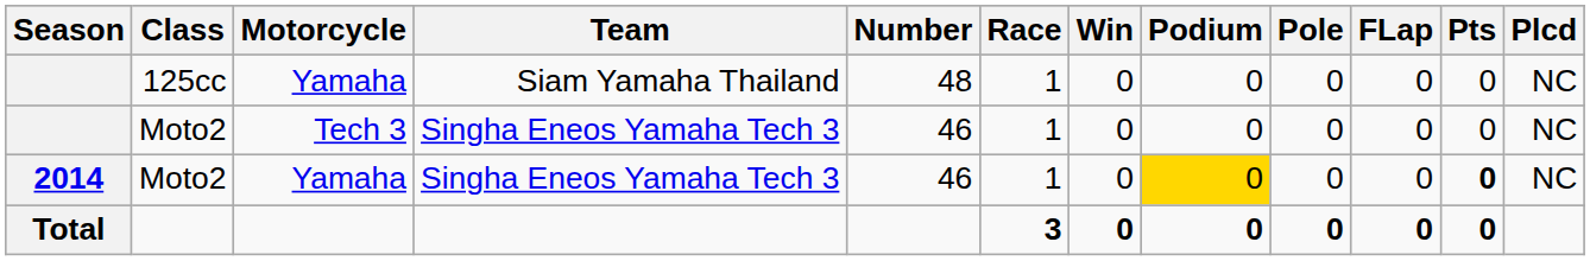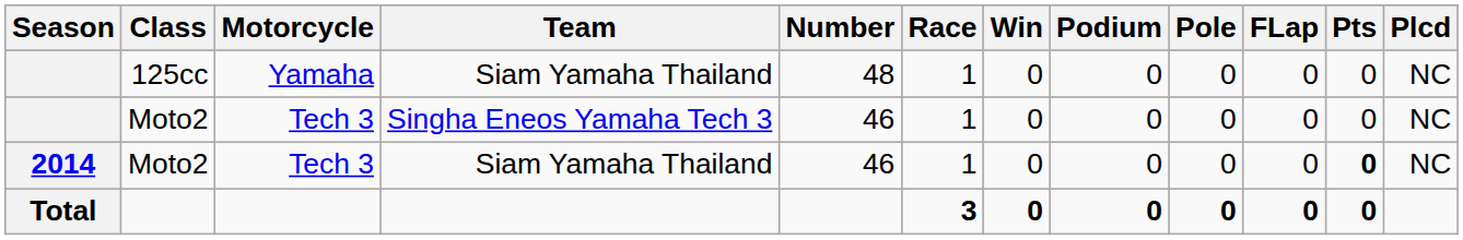2014 | Motorcycle: Yamaha -> Tech 3
2014 | Team: Singha Eneos Yamaha Tech 3 -> Siam Yamaha Thailand
2014 | Podium: gold background -> no background
